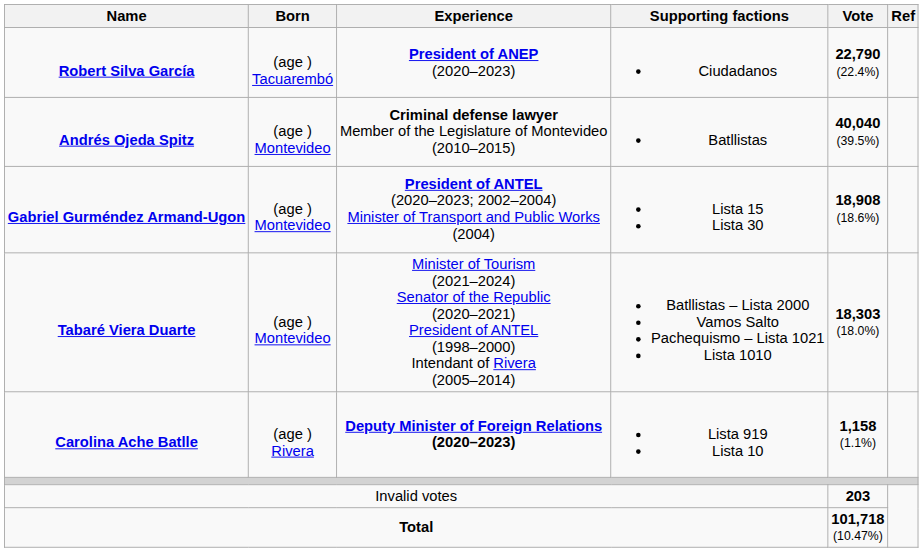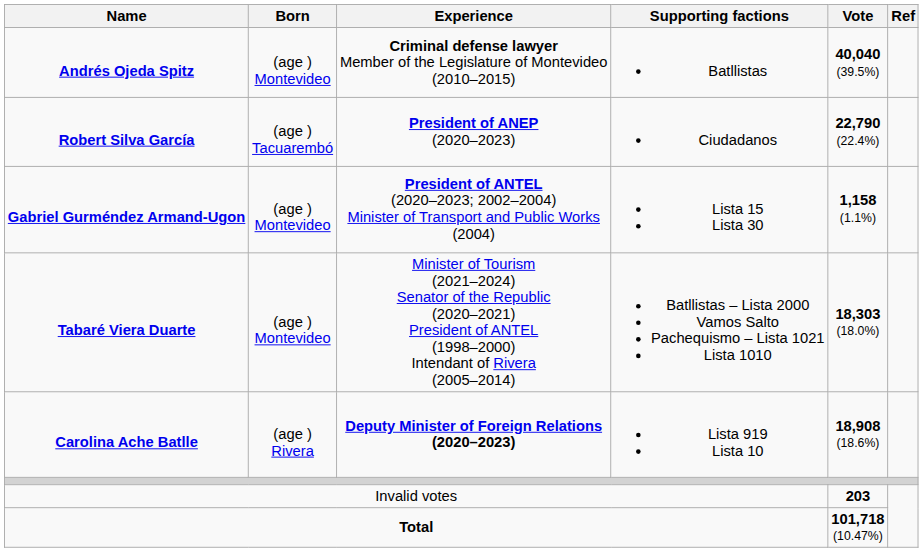rows swapped: Andrés Ojeda Spitz <-> Robert Silva García
Gabriel Gurméndez Armand-Ugon | Vote: 18,908 (18.6%) -> 1,158 (1.1%)
Carolina Ache Batlle | Vote: 1,158 (1.1%) -> 18,908 (18.6%)
